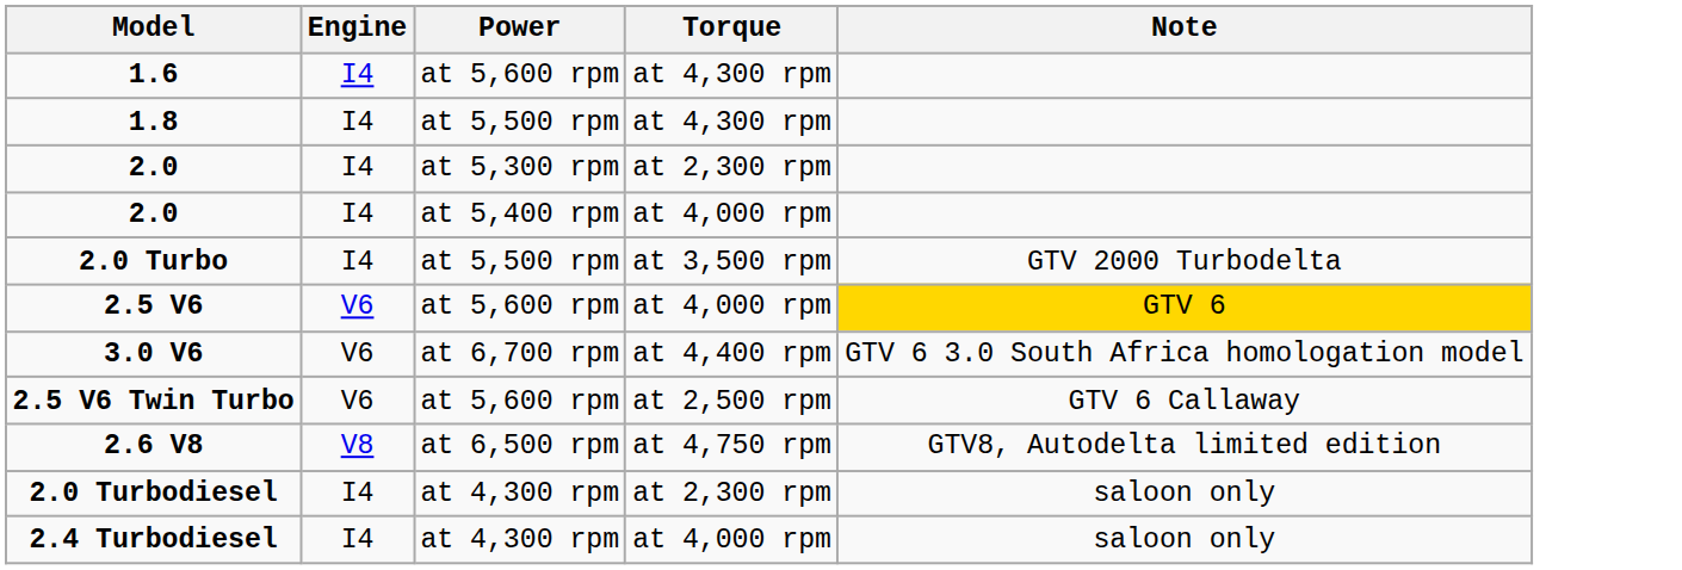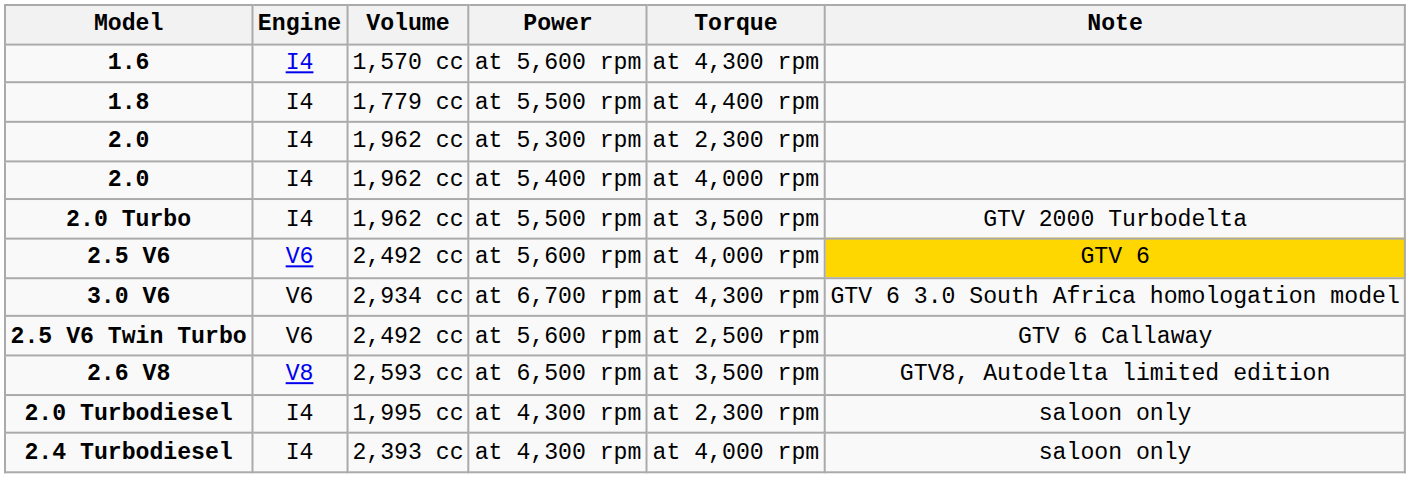+ column: Volume | 1,570 cc | 1,779 cc | 1,962 cc | 1,962 cc | 1,962 cc | 2,492 cc | 2,934 cc | 2,492 cc | 2,593 cc | 1,995 cc | 2,393 cc
1.8 | Torque: at 4,300 rpm -> at 4,400 rpm
3.0 V6 | Torque: at 4,400 rpm -> at 4,300 rpm
2.6 V8 | Torque: at 4,750 rpm -> at 3,500 rpm
